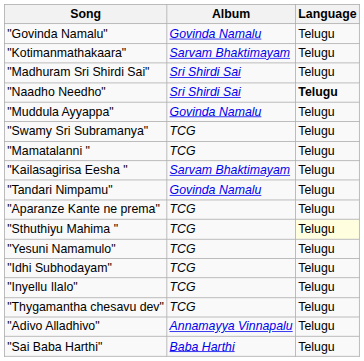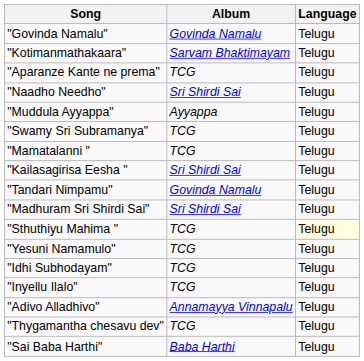rows swapped: "Madhuram Sri Shirdi Sai" <-> "Aparanze Kante ne prema"
"Naadho Needho" | Language: bold -> normal
"Muddula Ayyappa" | Album: Govinda Namalu -> Ayyappa
"Kailasagirisa Eesha " | Album: Sarvam Bhaktimayam -> Sri Shirdi Sai
rows swapped: "Thygamantha chesavu dev" <-> "Adivo Alladhivo"
